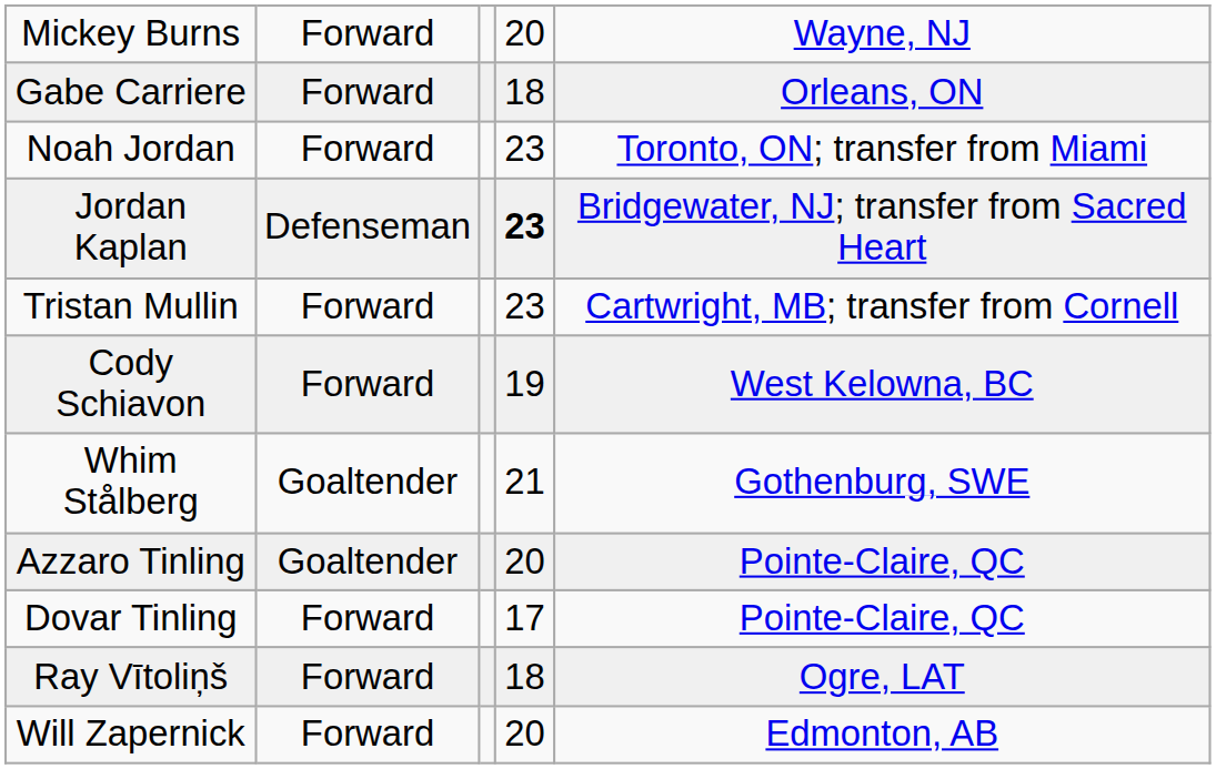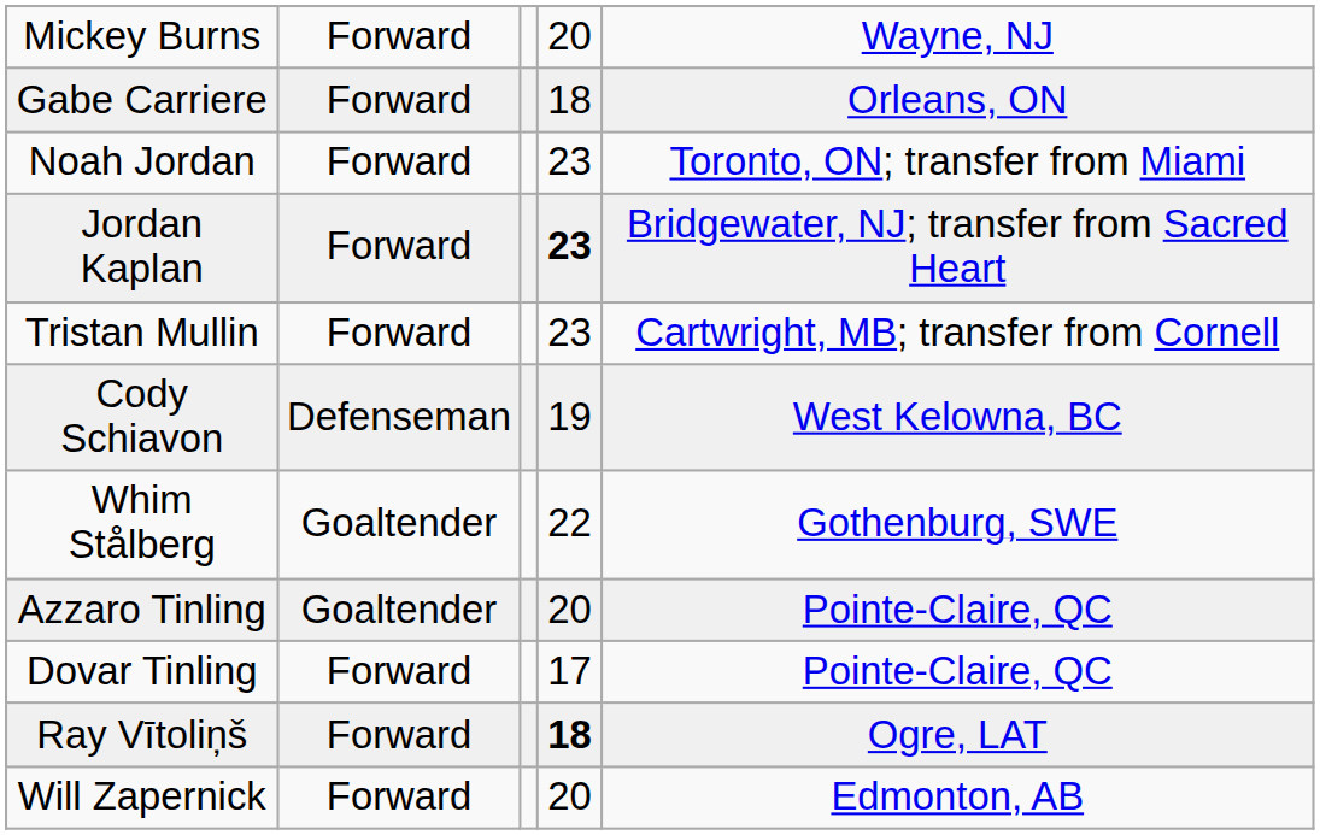Jordan Kaplan | column 2: Defenseman -> Forward
Cody Schiavon | column 2: Forward -> Defenseman
Whim Stålberg | column 4: 21 -> 22
Ray Vītoliņš | column 4: normal -> bold
